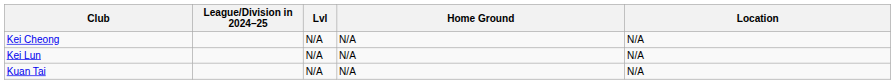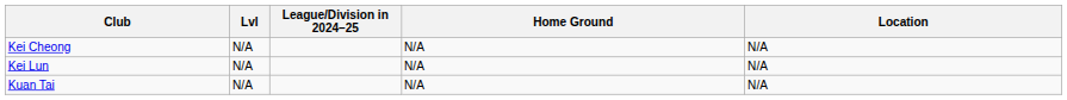columns swapped: League/Division in 2024–25 <-> Lvl
